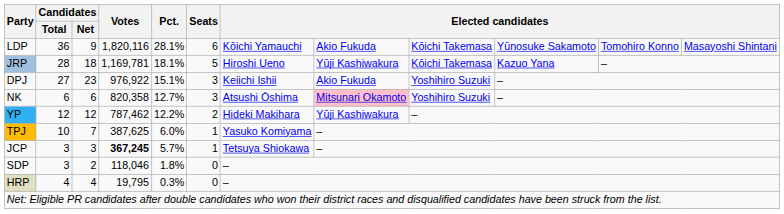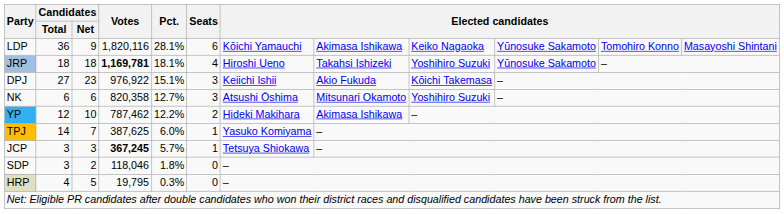LDP | column 8: Akio Fukuda -> Akimasa Ishikawa
LDP | column 9: Kōichi Takemasa -> Keiko Nagaoka
JRP | Candidates / Total: 28 -> 18
JRP | Votes: normal -> bold
JRP | Seats: 5 -> 4
JRP | column 8: Yūji Kashiwakura -> Takahsi Ishizeki
JRP | column 9: Kōichi Takemasa -> Yoshihiro Suzuki
JRP | column 10: Kazuo Yana -> Yūnosuke Sakamoto
DPJ | column 9: Yoshihiro Suzuki -> Kōichi Takemasa
NK | column 8: pink background -> no background
YP | Candidates / Net: 12 -> 10
YP | column 8: Yūji Kashiwakura -> Akimasa Ishikawa
TPJ | Candidates / Total: 10 -> 14
HRP | Candidates / Net: 4 -> 5
